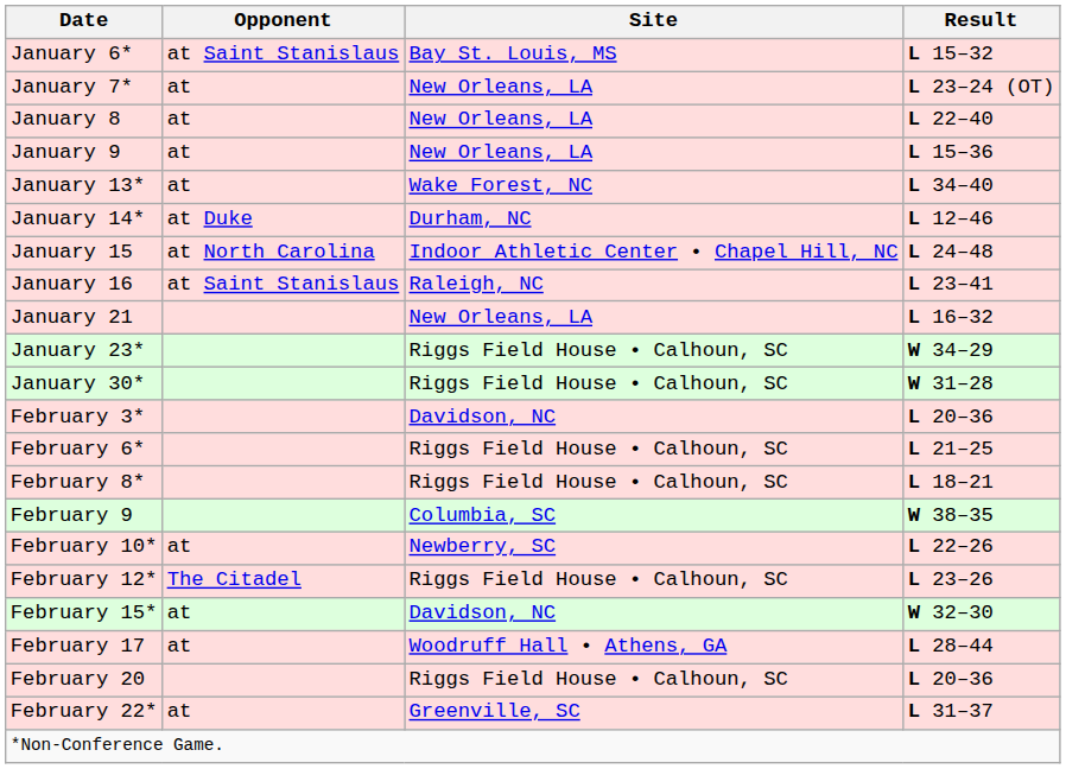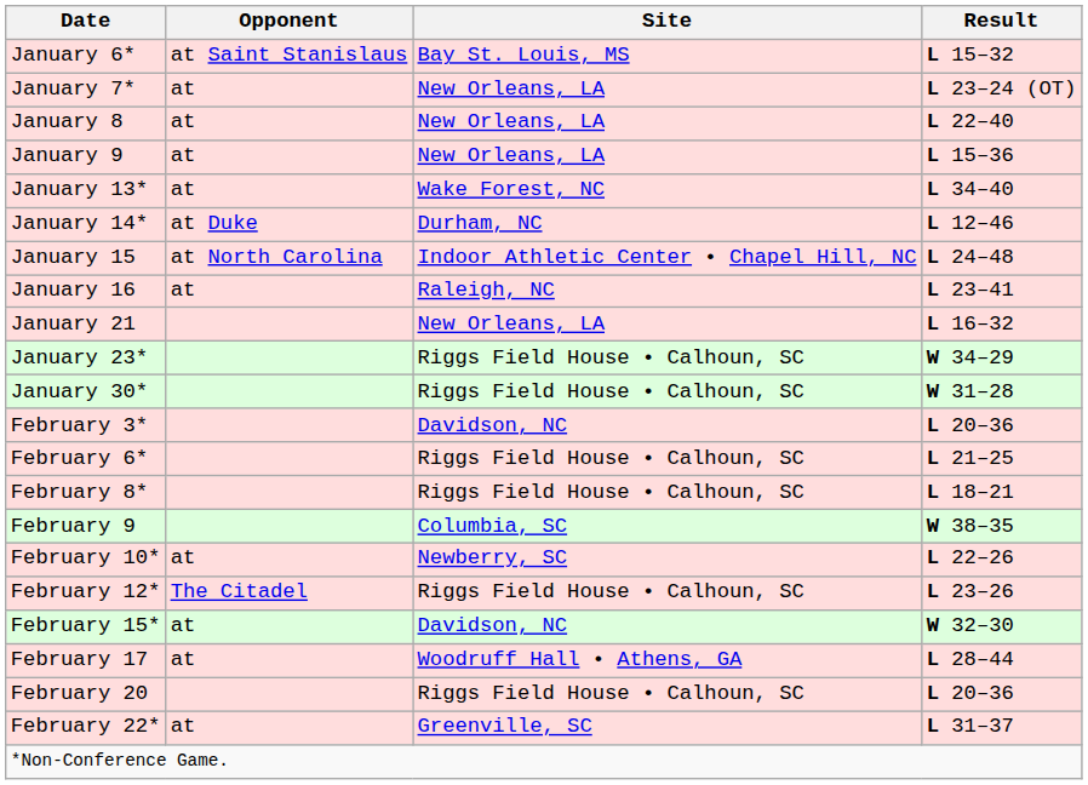January 16 | Opponent: at Saint Stanislaus -> at
